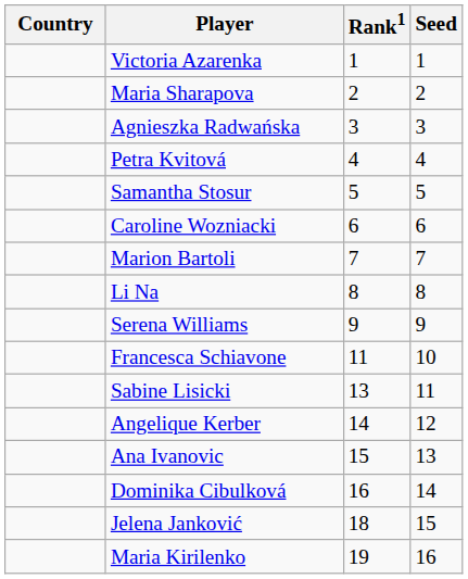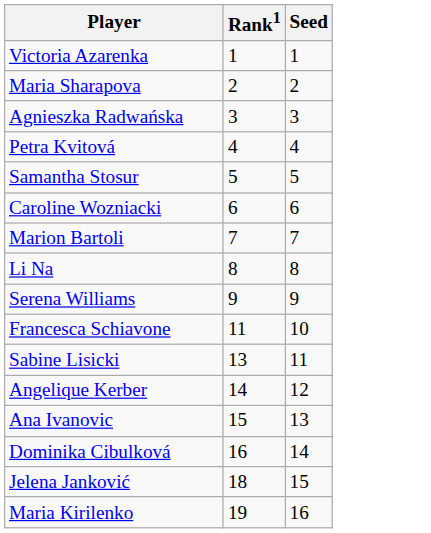- column: Country
